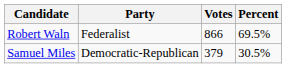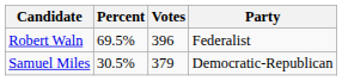columns swapped: Party <-> Percent
Robert Waln | Votes: 866 -> 396
